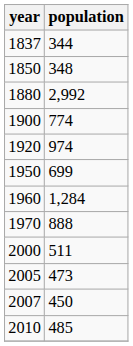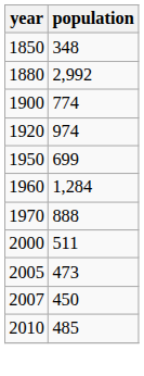- row: 1837 | 344
